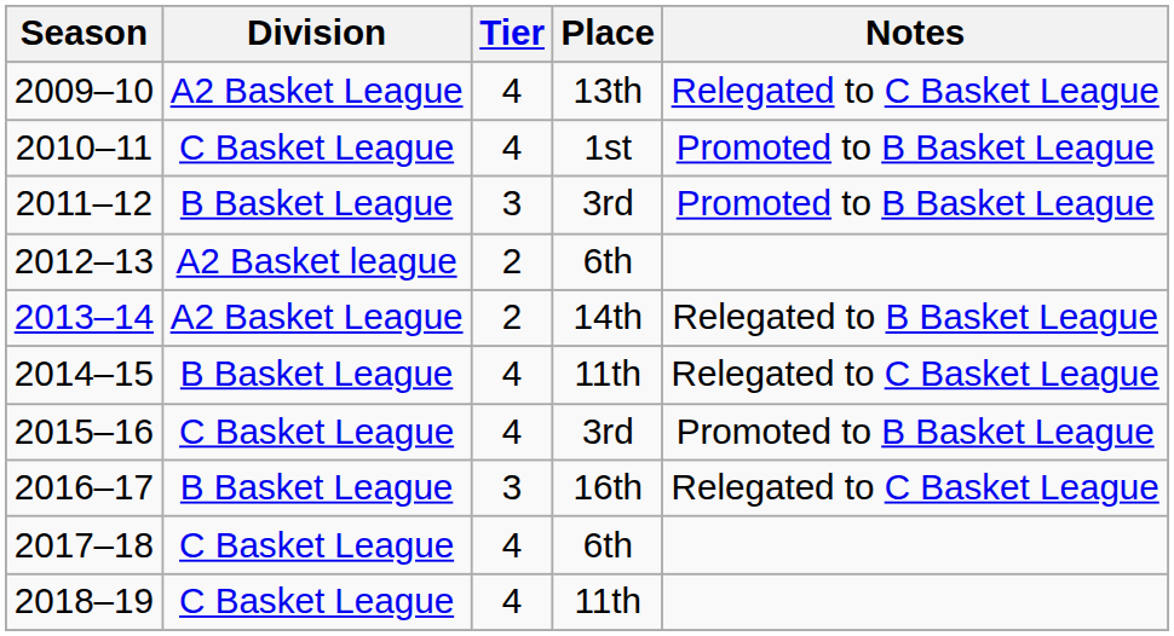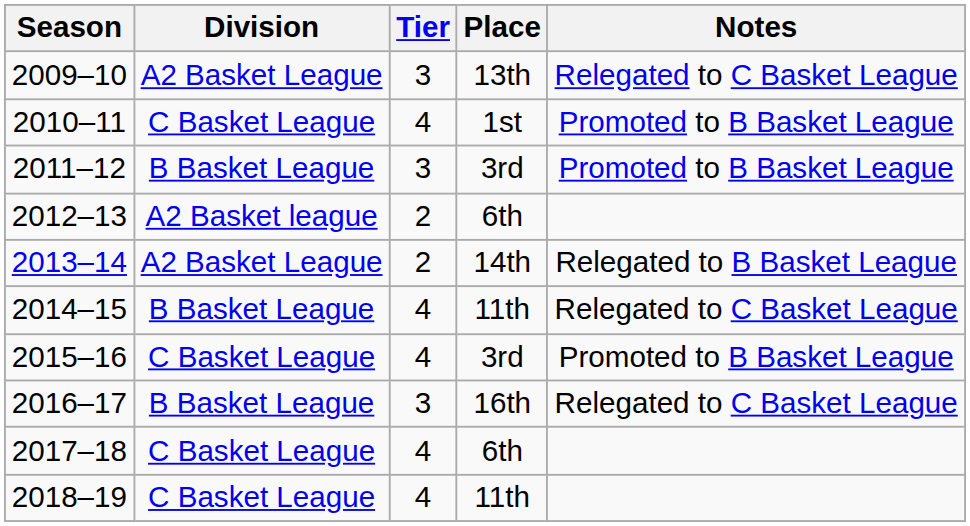2009–10 | Tier: 4 -> 3
